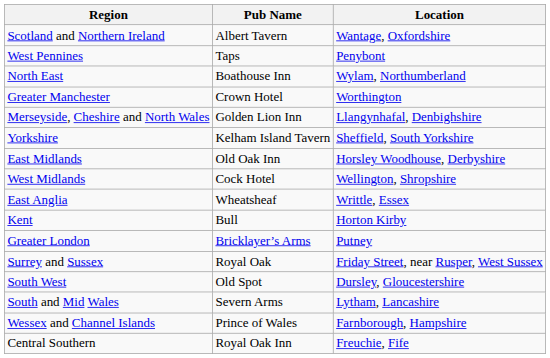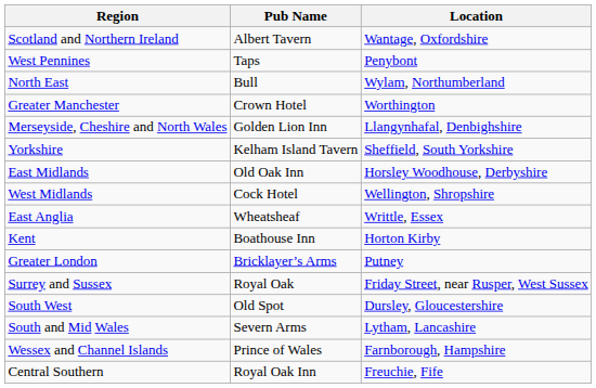North East | Pub Name: Boathouse Inn -> Bull
Kent | Pub Name: Bull -> Boathouse Inn
